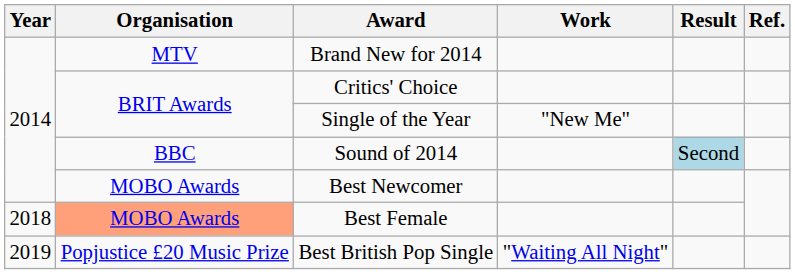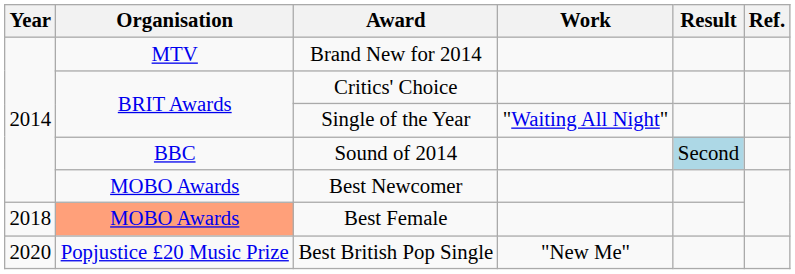Single of the Year | Work: "New Me" -> "Waiting All Night"
Best British Pop Single | Year: 2019 -> 2020
Best British Pop Single | Work: "Waiting All Night" -> "New Me"
